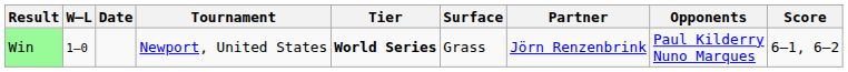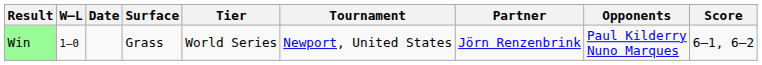columns swapped: Tournament <-> Surface
Win | Tier: bold -> normal
